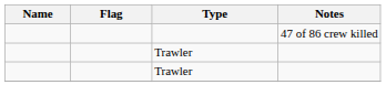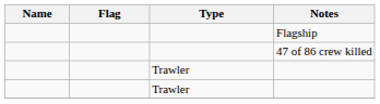+ row: Flagship
